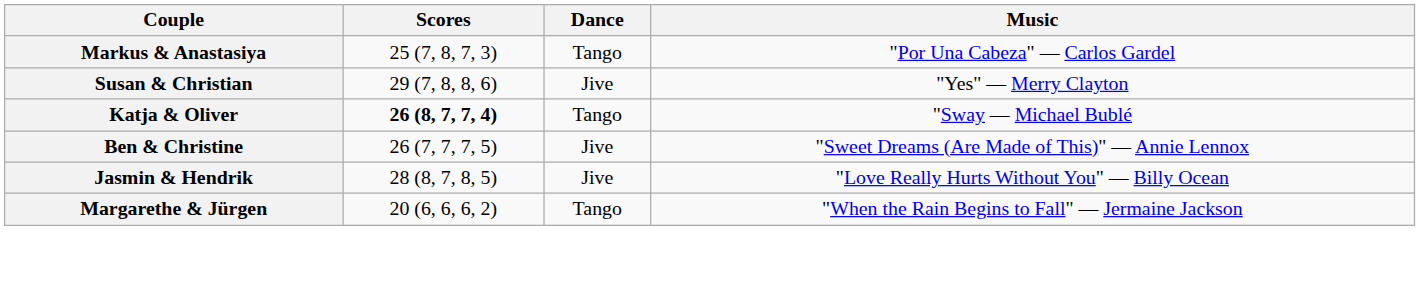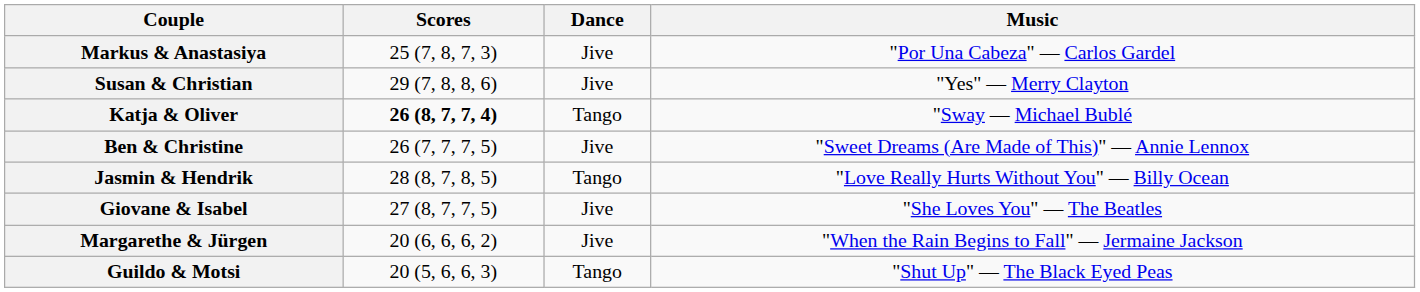Markus & Anastasiya | Dance: Tango -> Jive
Jasmin & Hendrik | Dance: Jive -> Tango
+ row: Giovane & Isabel | 27 (8, 7, 7, 5) | Jive | "She Loves You" — The Beatles
Margarethe & Jürgen | Dance: Tango -> Jive
+ row: Guildo & Motsi | 20 (5, 6, 6, 3) | Tango | "Shut Up" — The Black Eyed Peas
